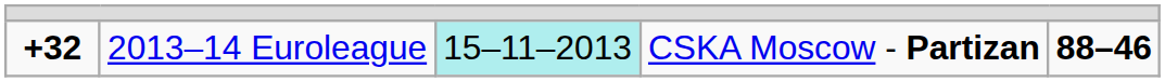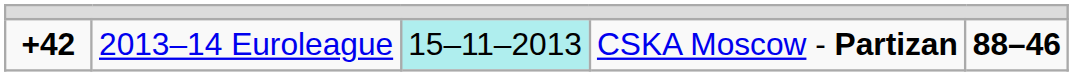2013–14 Euroleague | column 1: +32 -> +42
